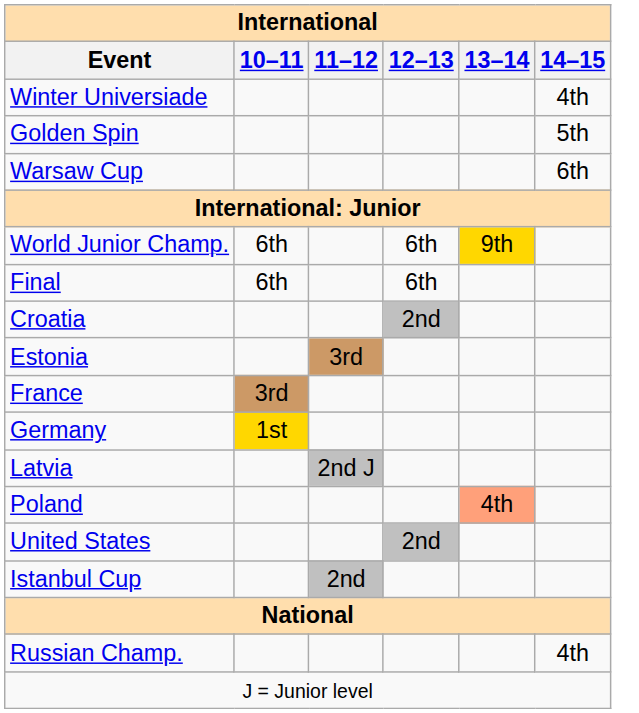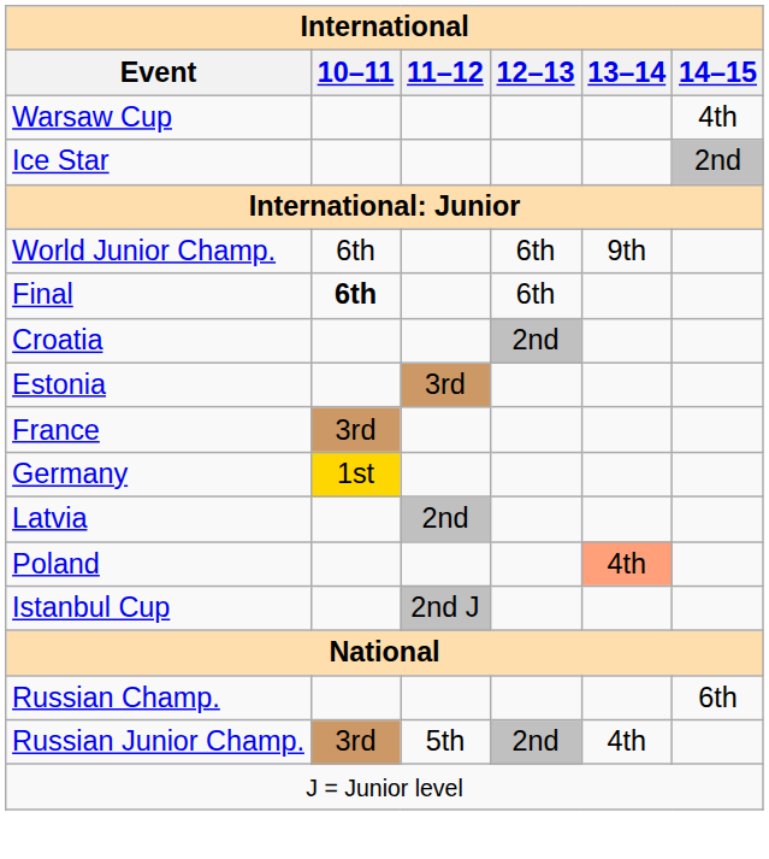- row: Winter Universiade | 4th
- row: Golden Spin | 5th
Warsaw Cup | 14–15: 6th -> 4th
+ row: Ice Star | 2nd
World Junior Champ. | 13–14: gold background -> no background
Final | 10–11: normal -> bold
Latvia | 11–12: 2nd J -> 2nd
- row: United States | 2nd
Istanbul Cup | 11–12: 2nd -> 2nd J
Russian Champ. | 14–15: 4th -> 6th
+ row: Russian Junior Champ. | 3rd | 5th | 2nd | 4th
